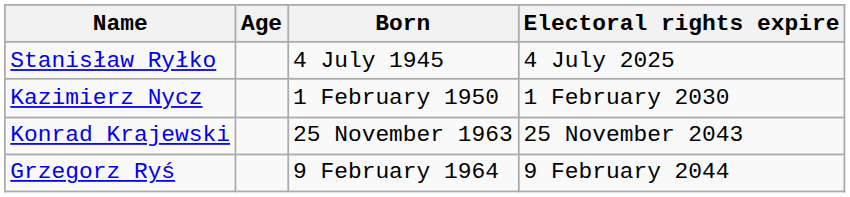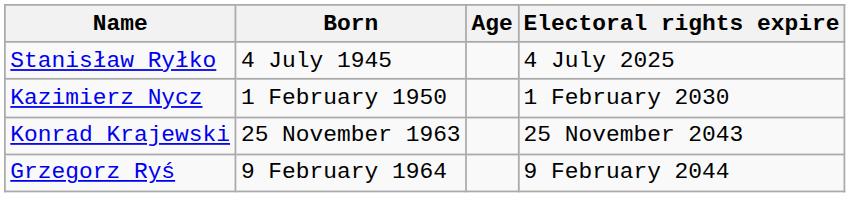columns swapped: Born <-> Age
